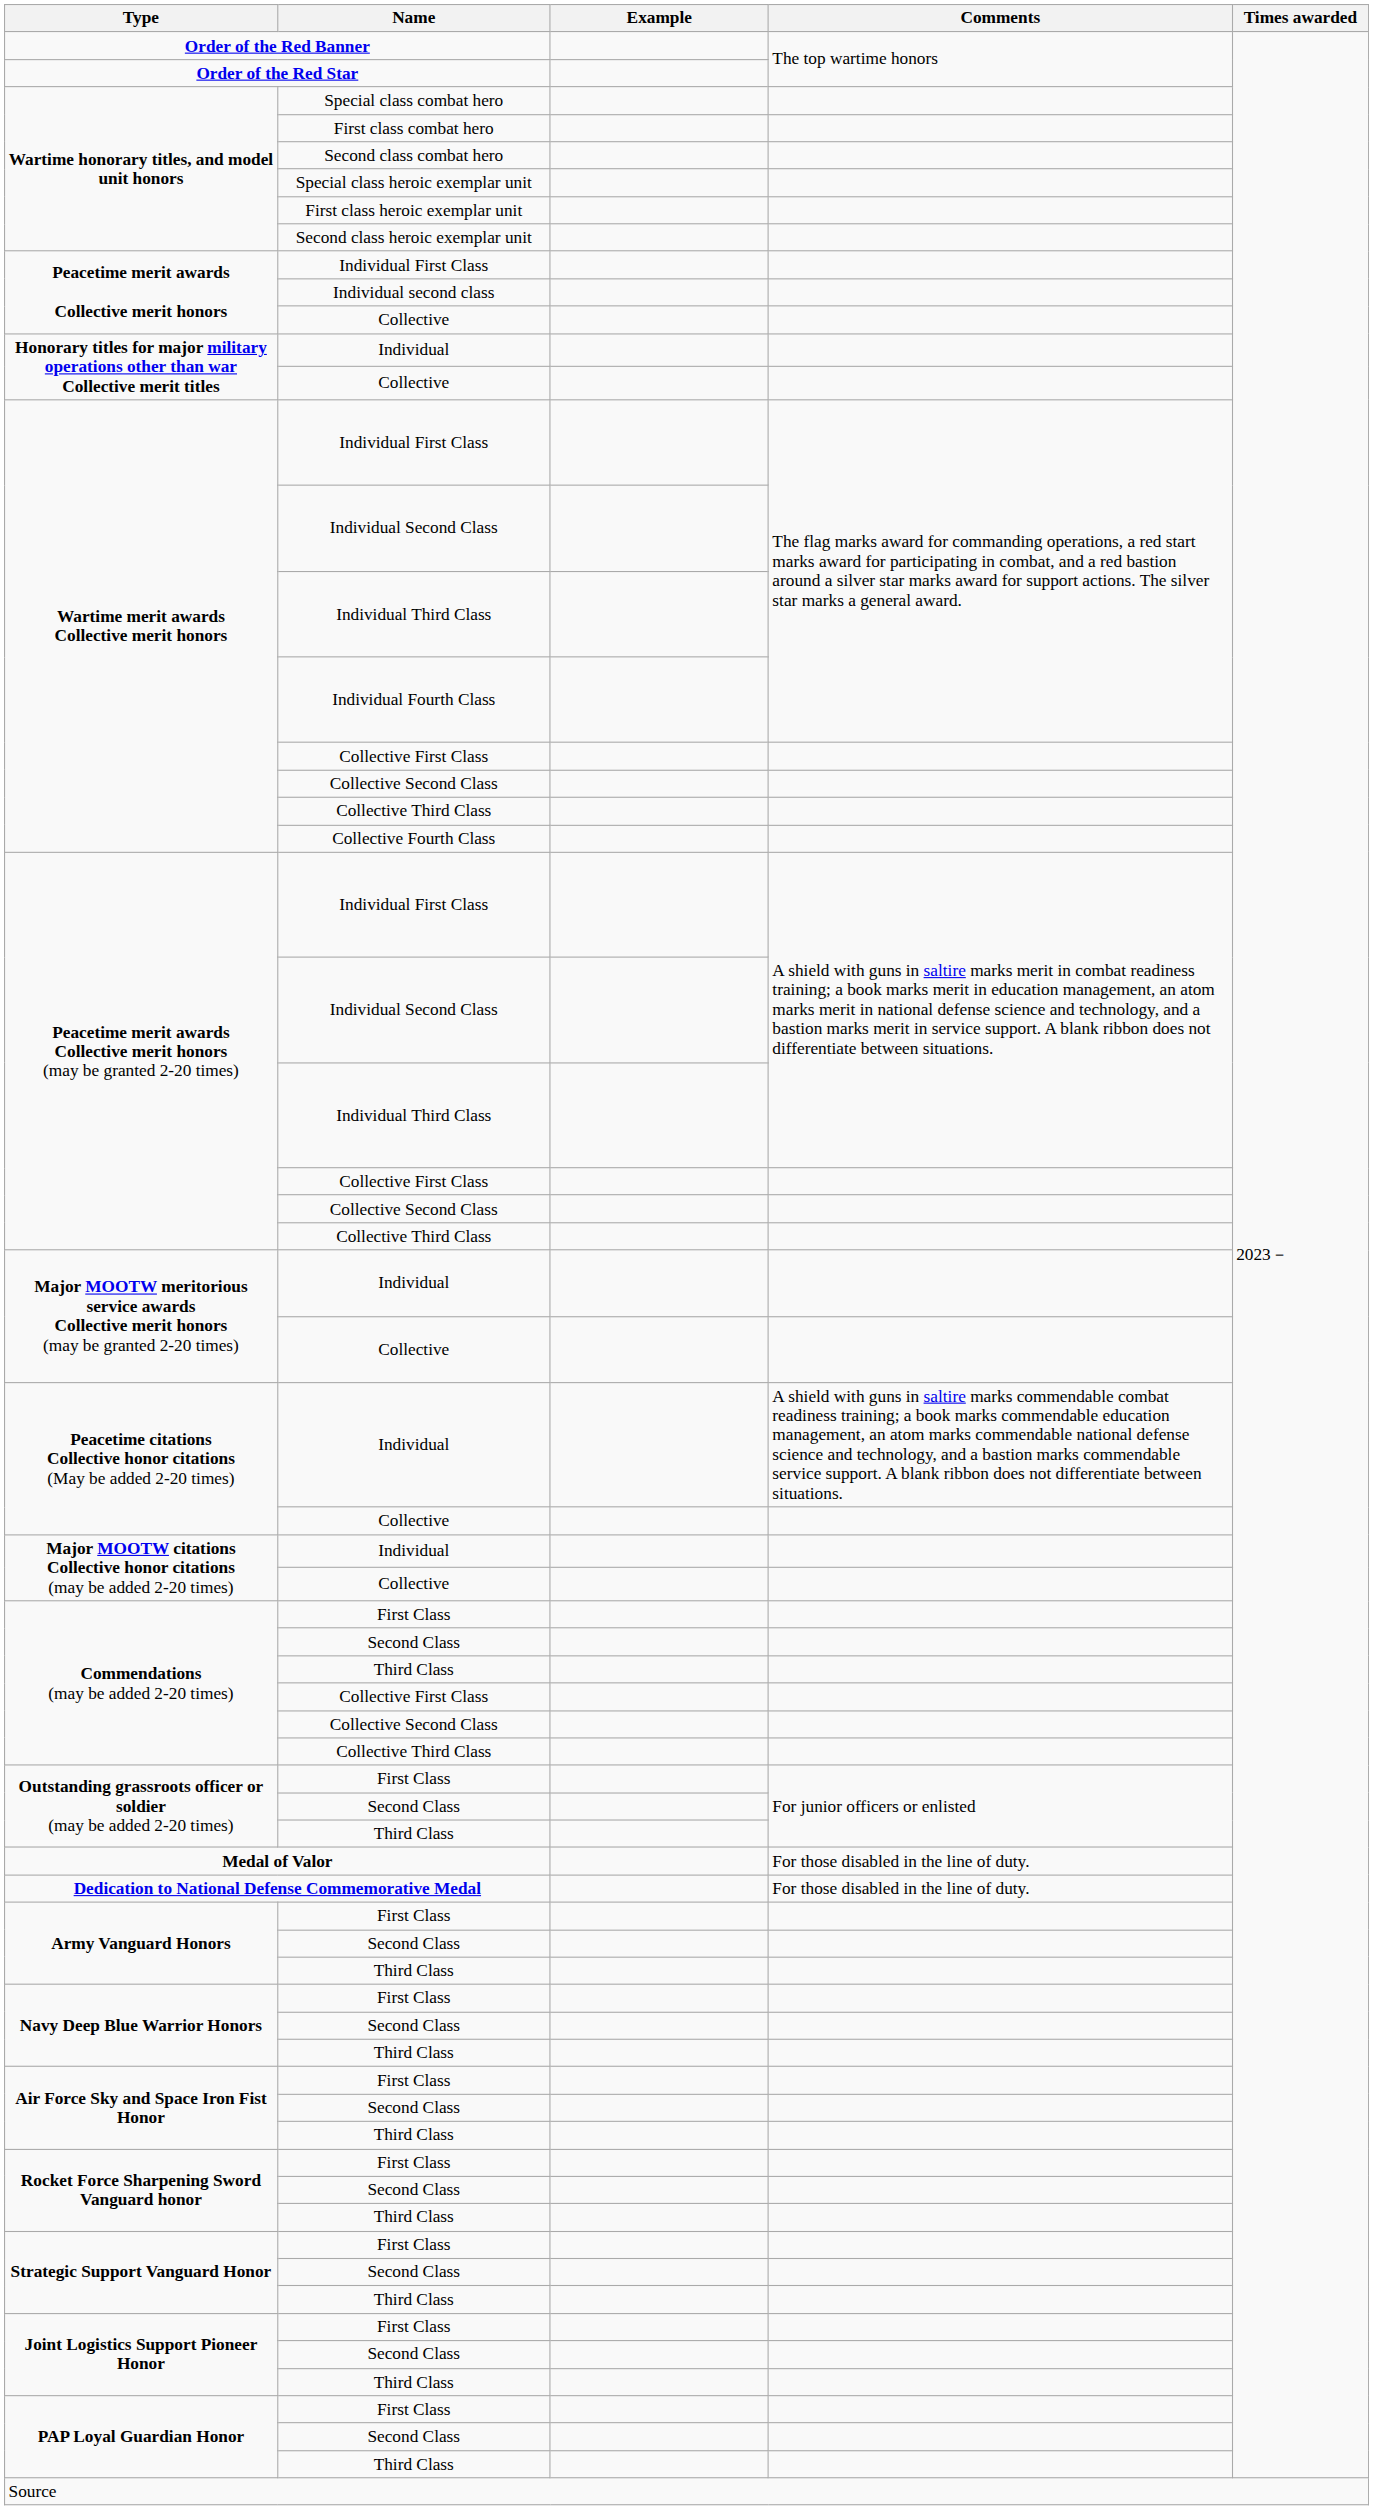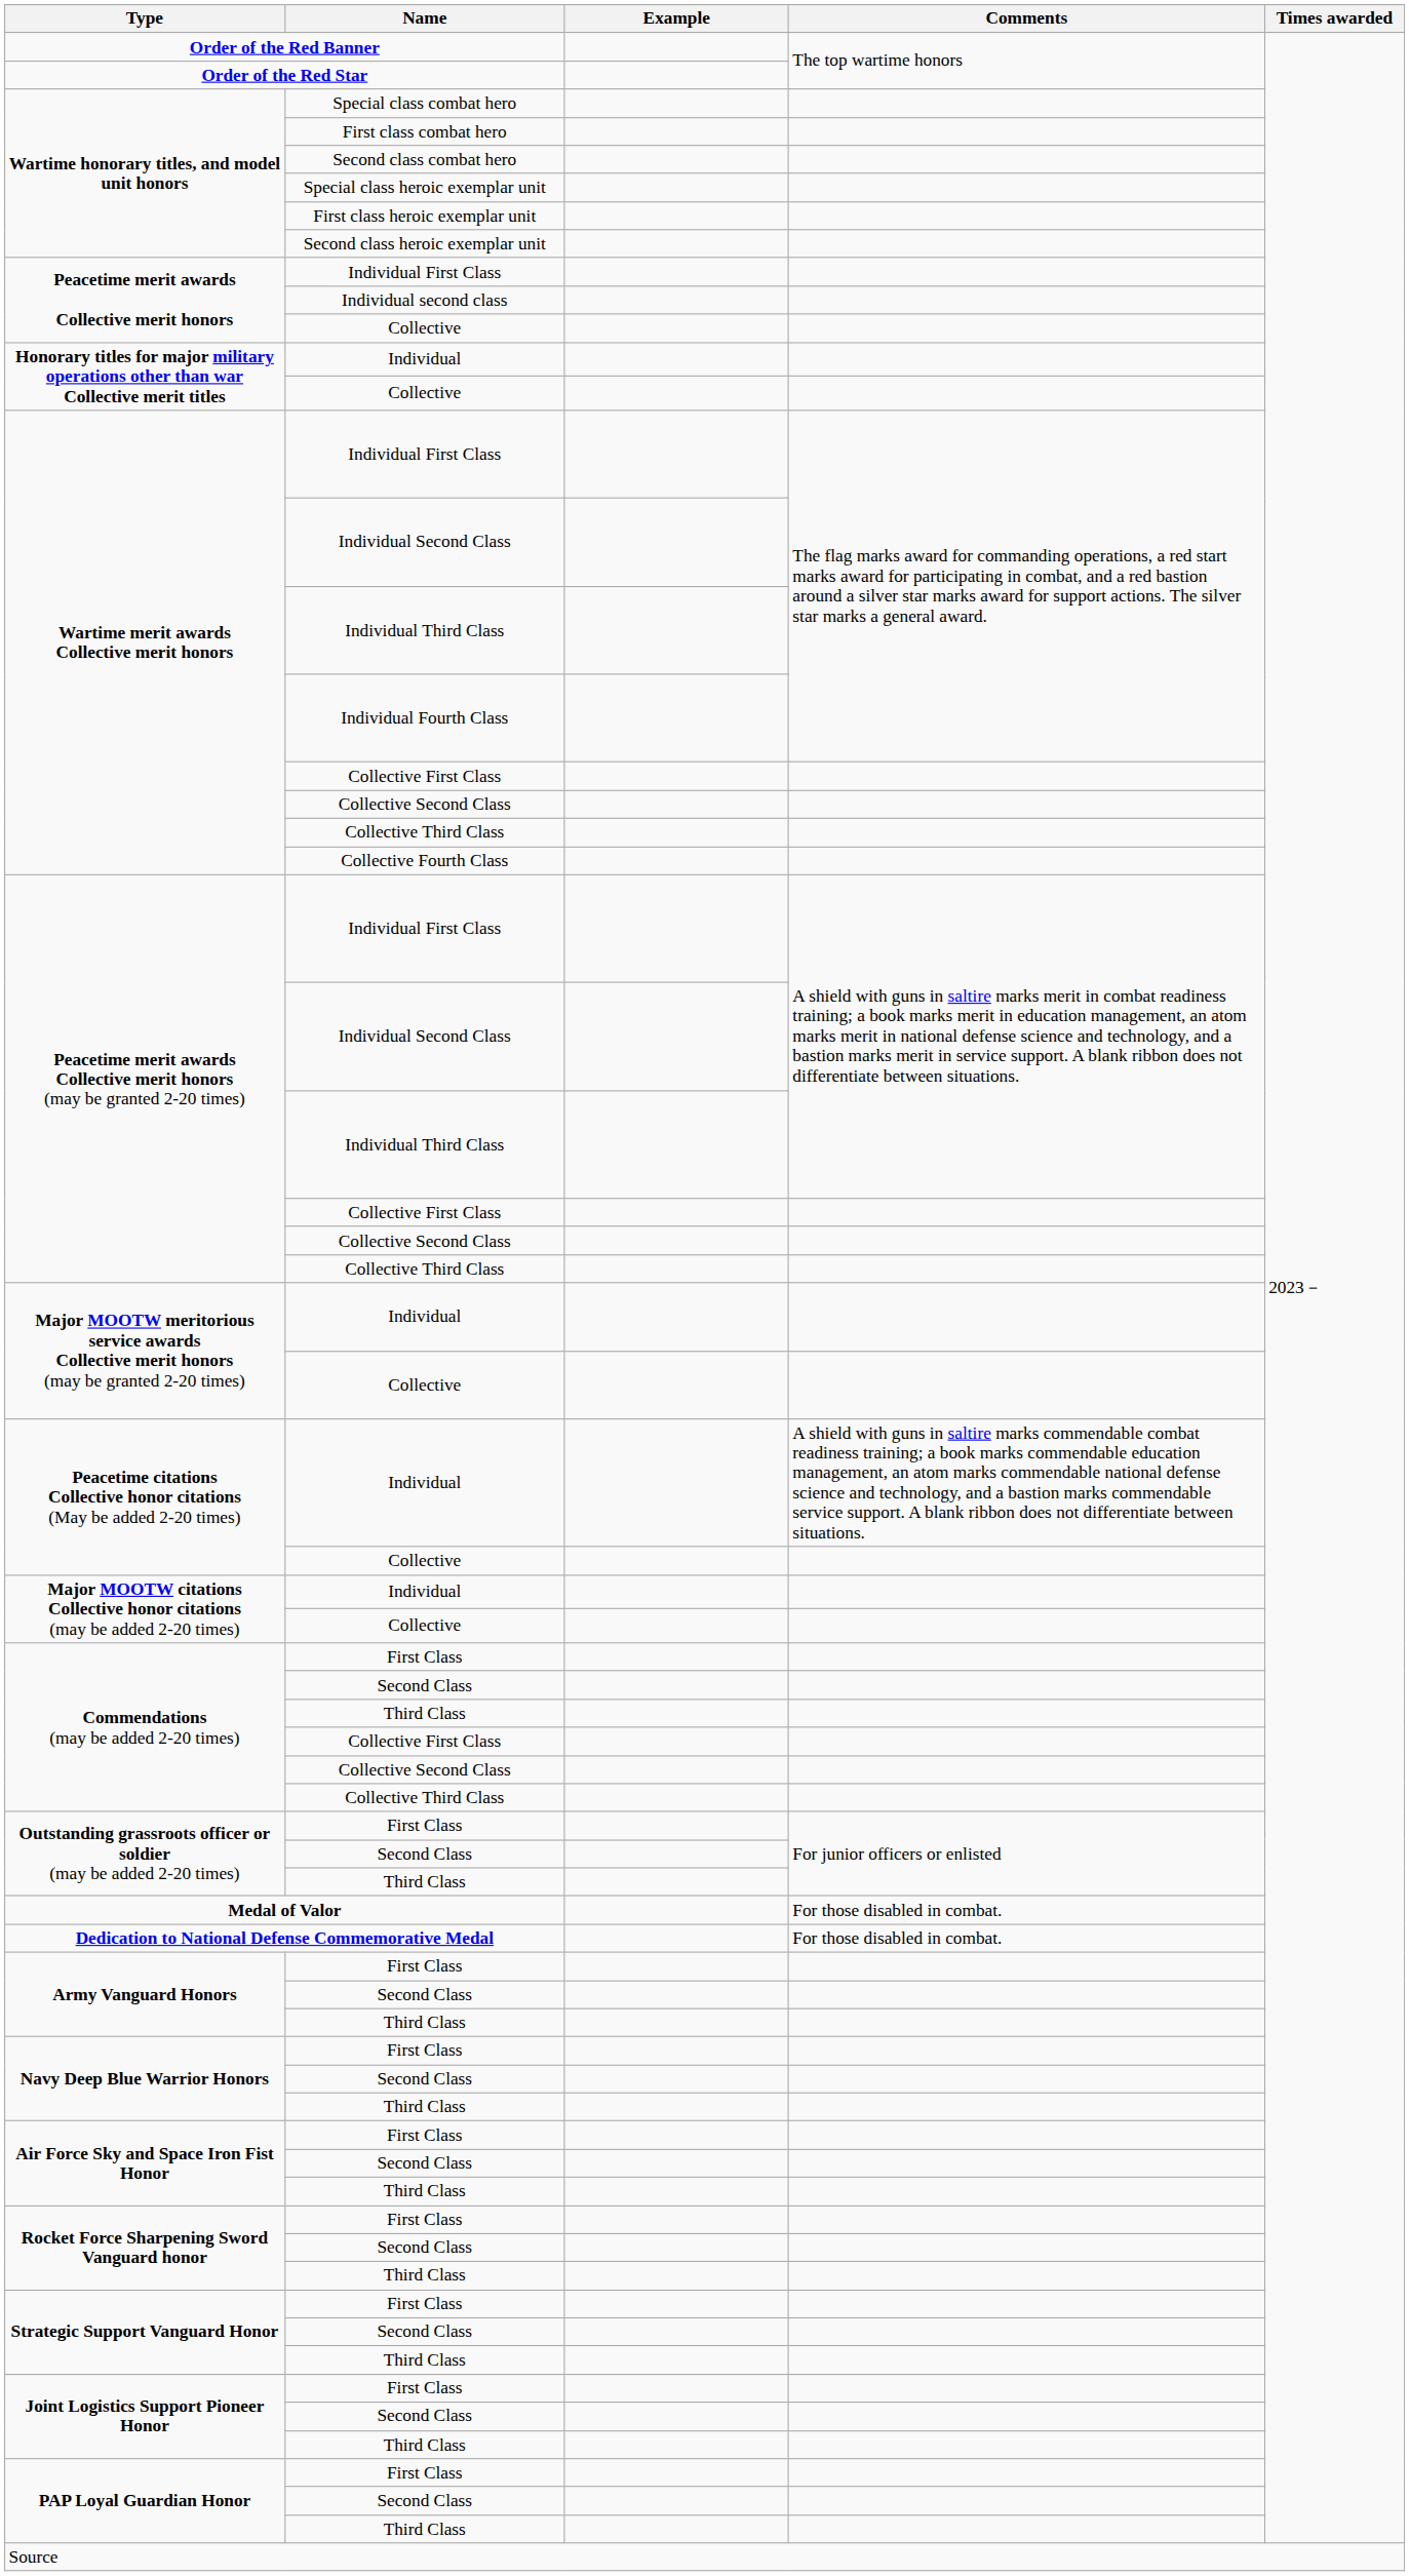Medal of Valor | Comments: For those disabled in the line of duty. -> For those disabled in combat.
Dedication to National Defense Commemorative Medal | Comments: For those disabled in the line of duty. -> For those disabled in combat.
